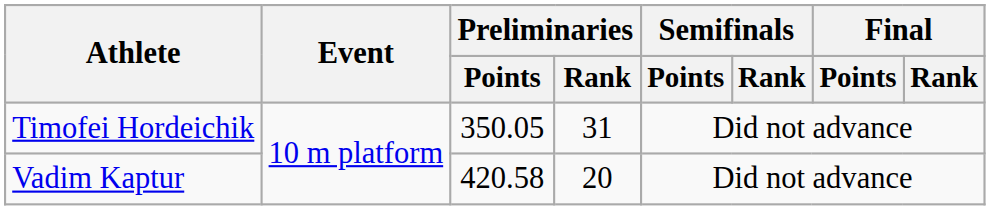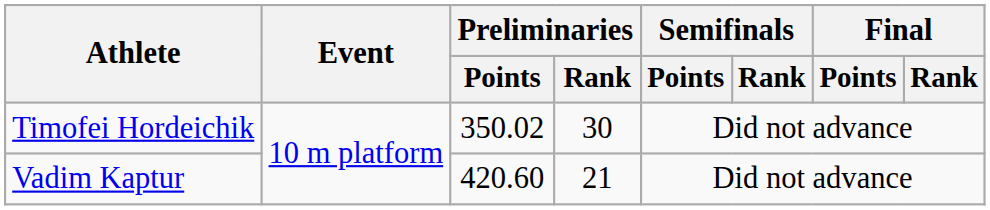Timofei Hordeichik | Preliminaries / Points: 350.05 -> 350.02
Timofei Hordeichik | Preliminaries / Rank: 31 -> 30
Vadim Kaptur | Preliminaries / Points: 420.58 -> 420.60
Vadim Kaptur | Preliminaries / Rank: 20 -> 21
